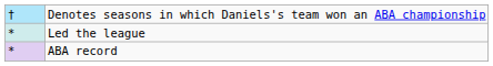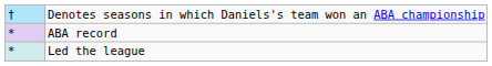rows swapped: Led the league <-> ABA record
